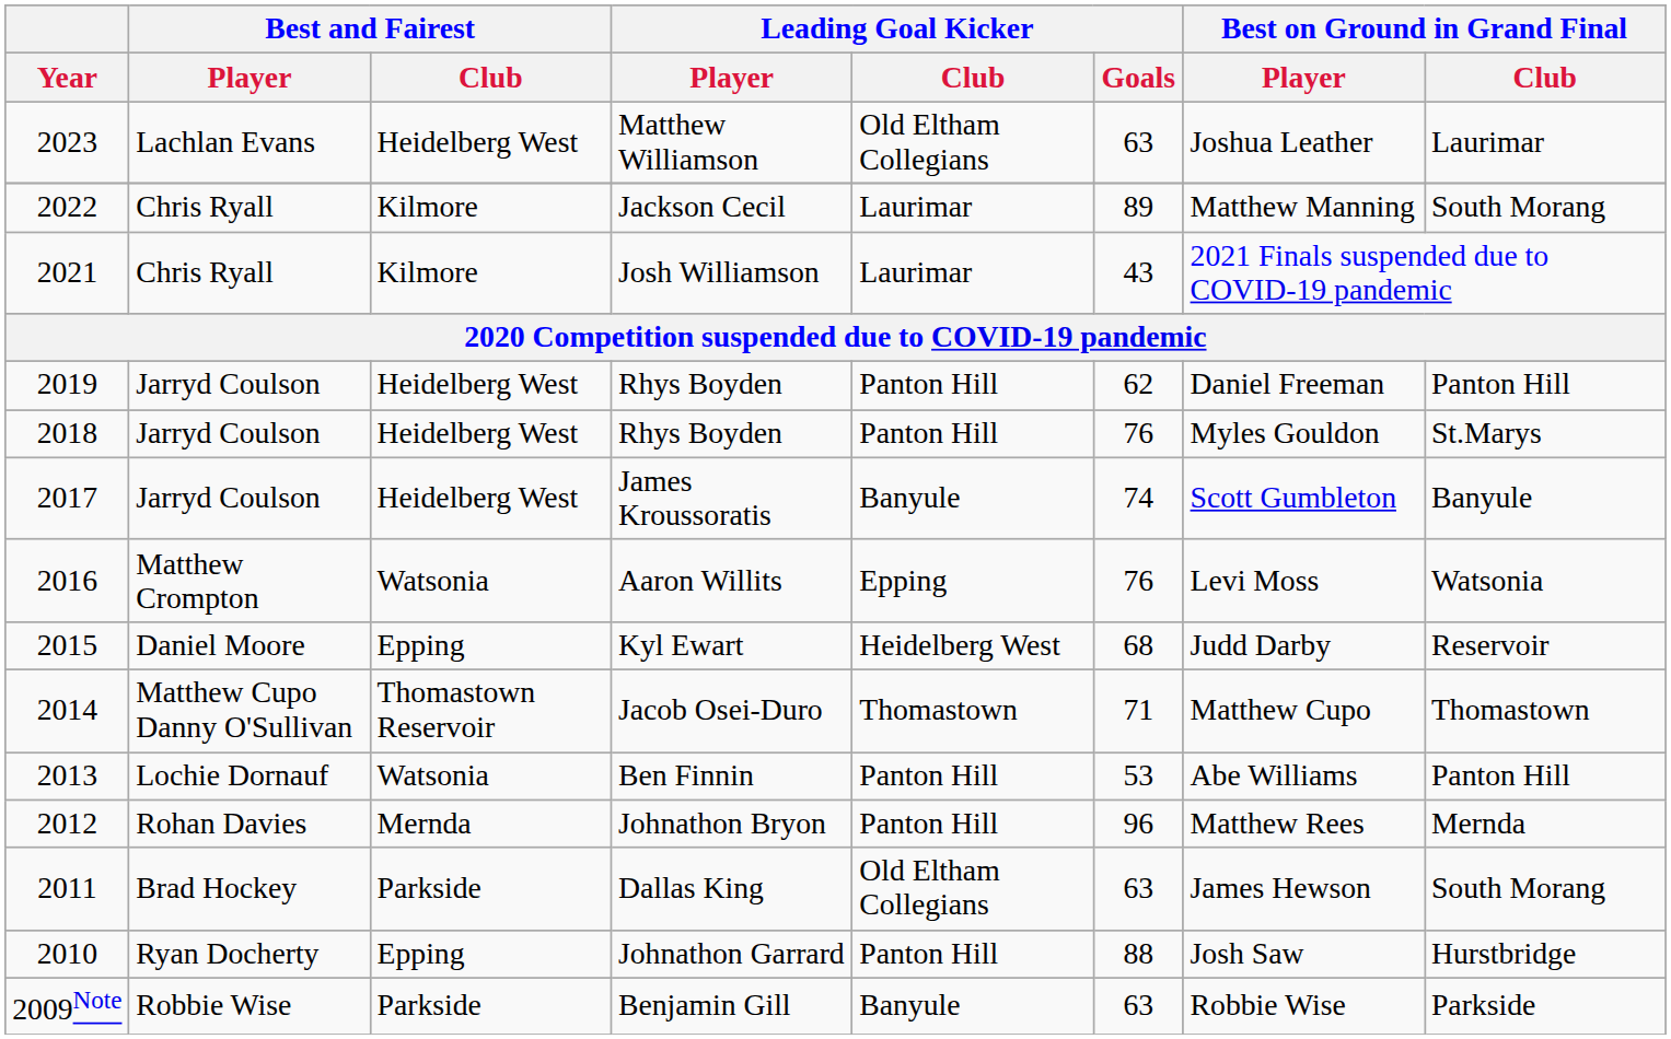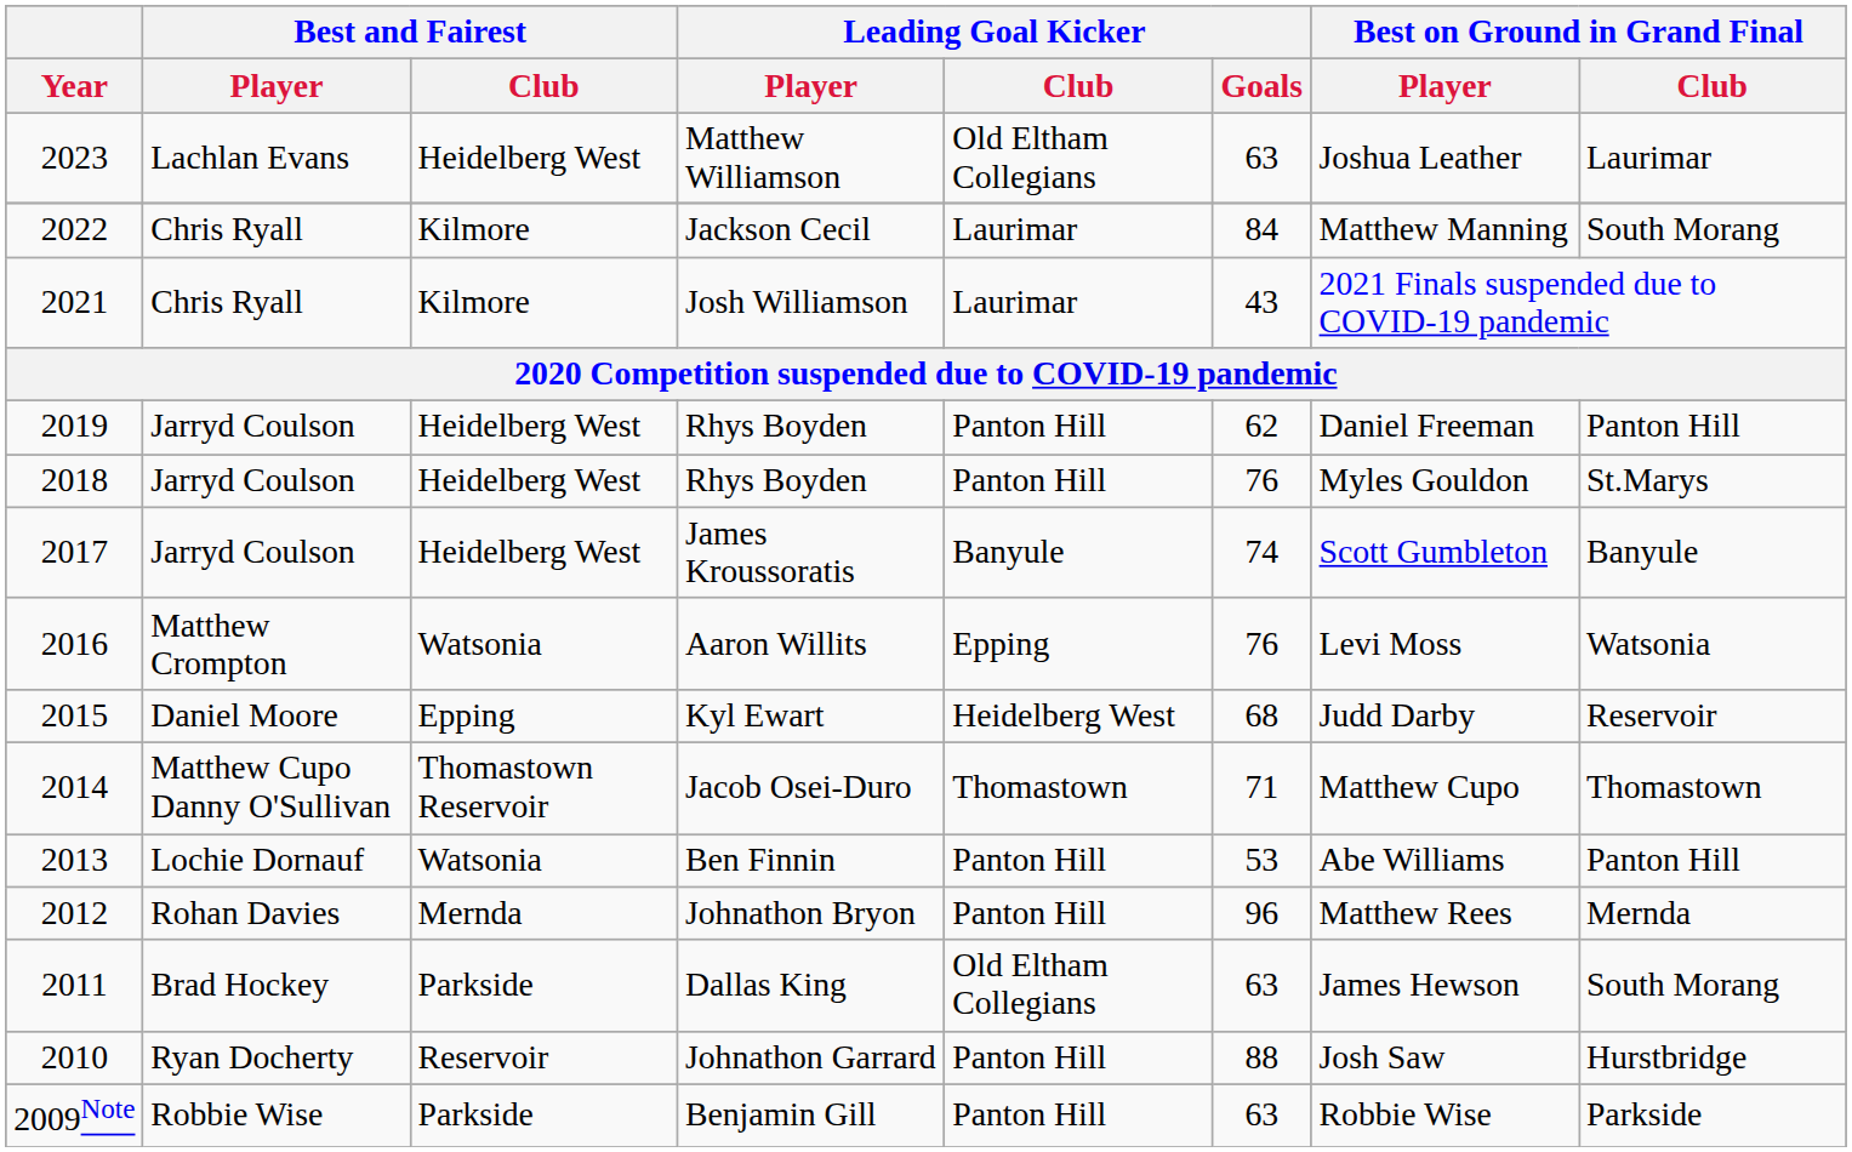Jackson Cecil | Leading Goal Kicker / Goals: 89 -> 84
Johnathon Garrard | Best and Fairest / Club: Epping -> Reservoir
Benjamin Gill | Leading Goal Kicker / Club: Banyule -> Panton Hill
